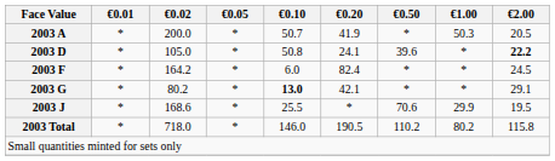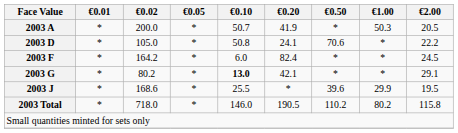2003 D | €0.50: 39.6 -> 70.6
2003 D | €2.00: bold -> normal
2003 J | €0.50: 70.6 -> 39.6
